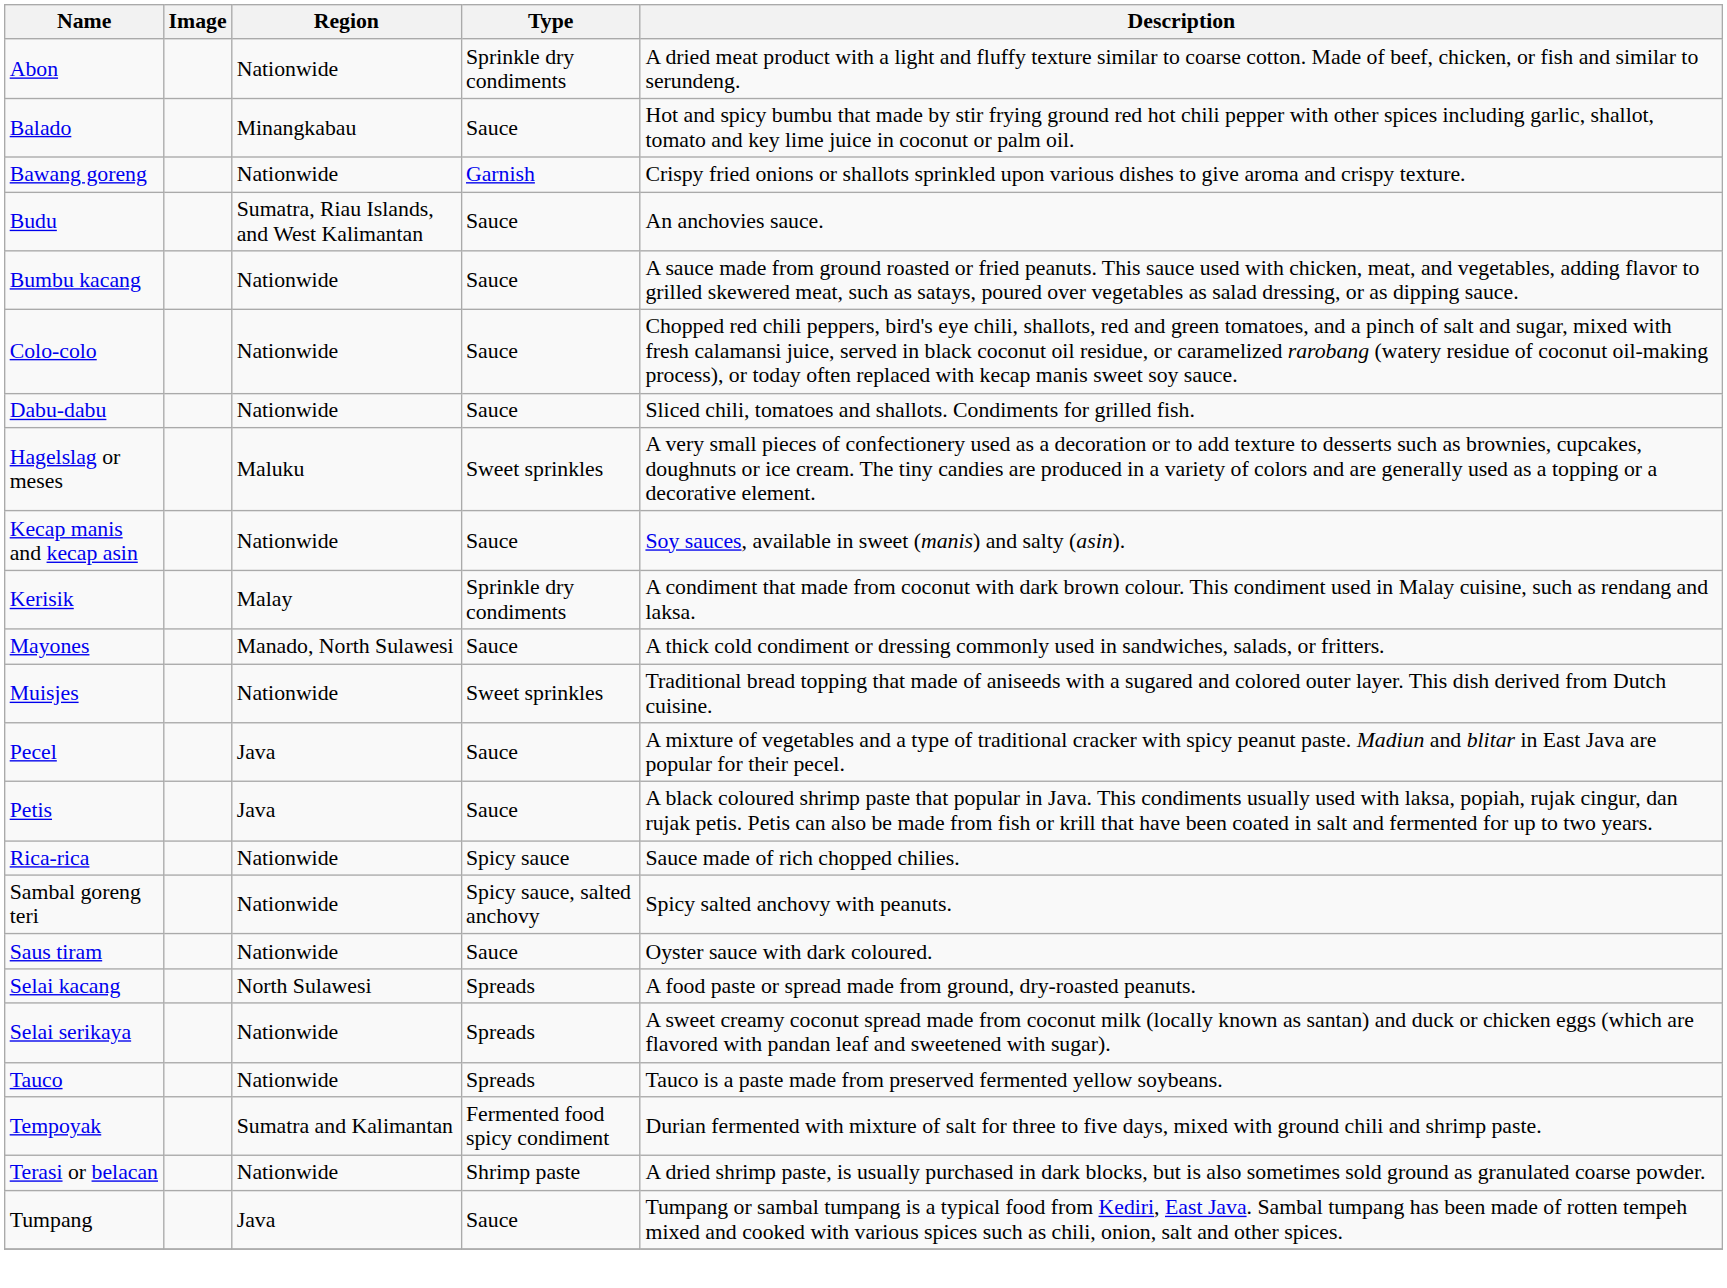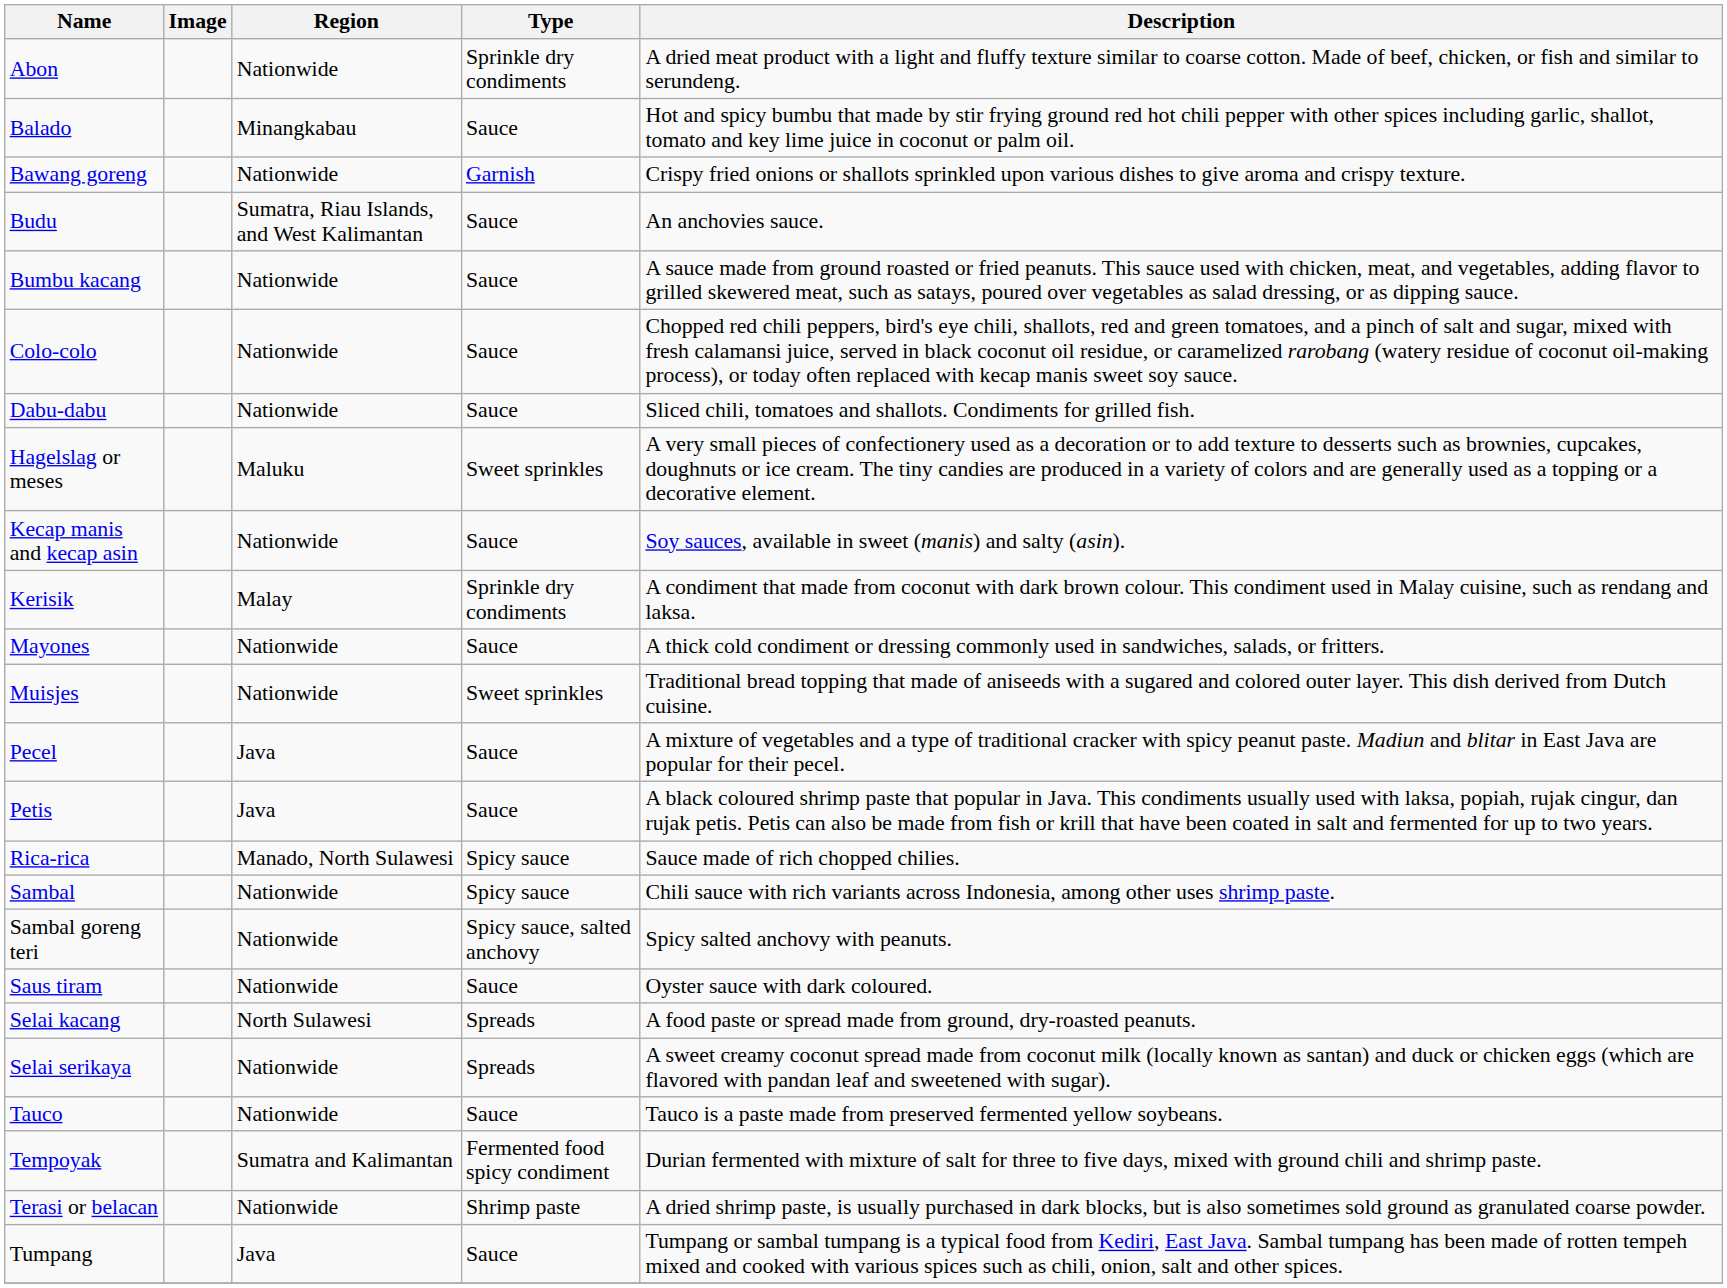Mayones | Region: Manado, North Sulawesi -> Nationwide
Rica-rica | Region: Nationwide -> Manado, North Sulawesi
+ row: Sambal | Nationwide | Spicy sauce | Chili sauce with rich variants across Indonesia, among other uses shrimp paste.
Tauco | Type: Spreads -> Sauce
